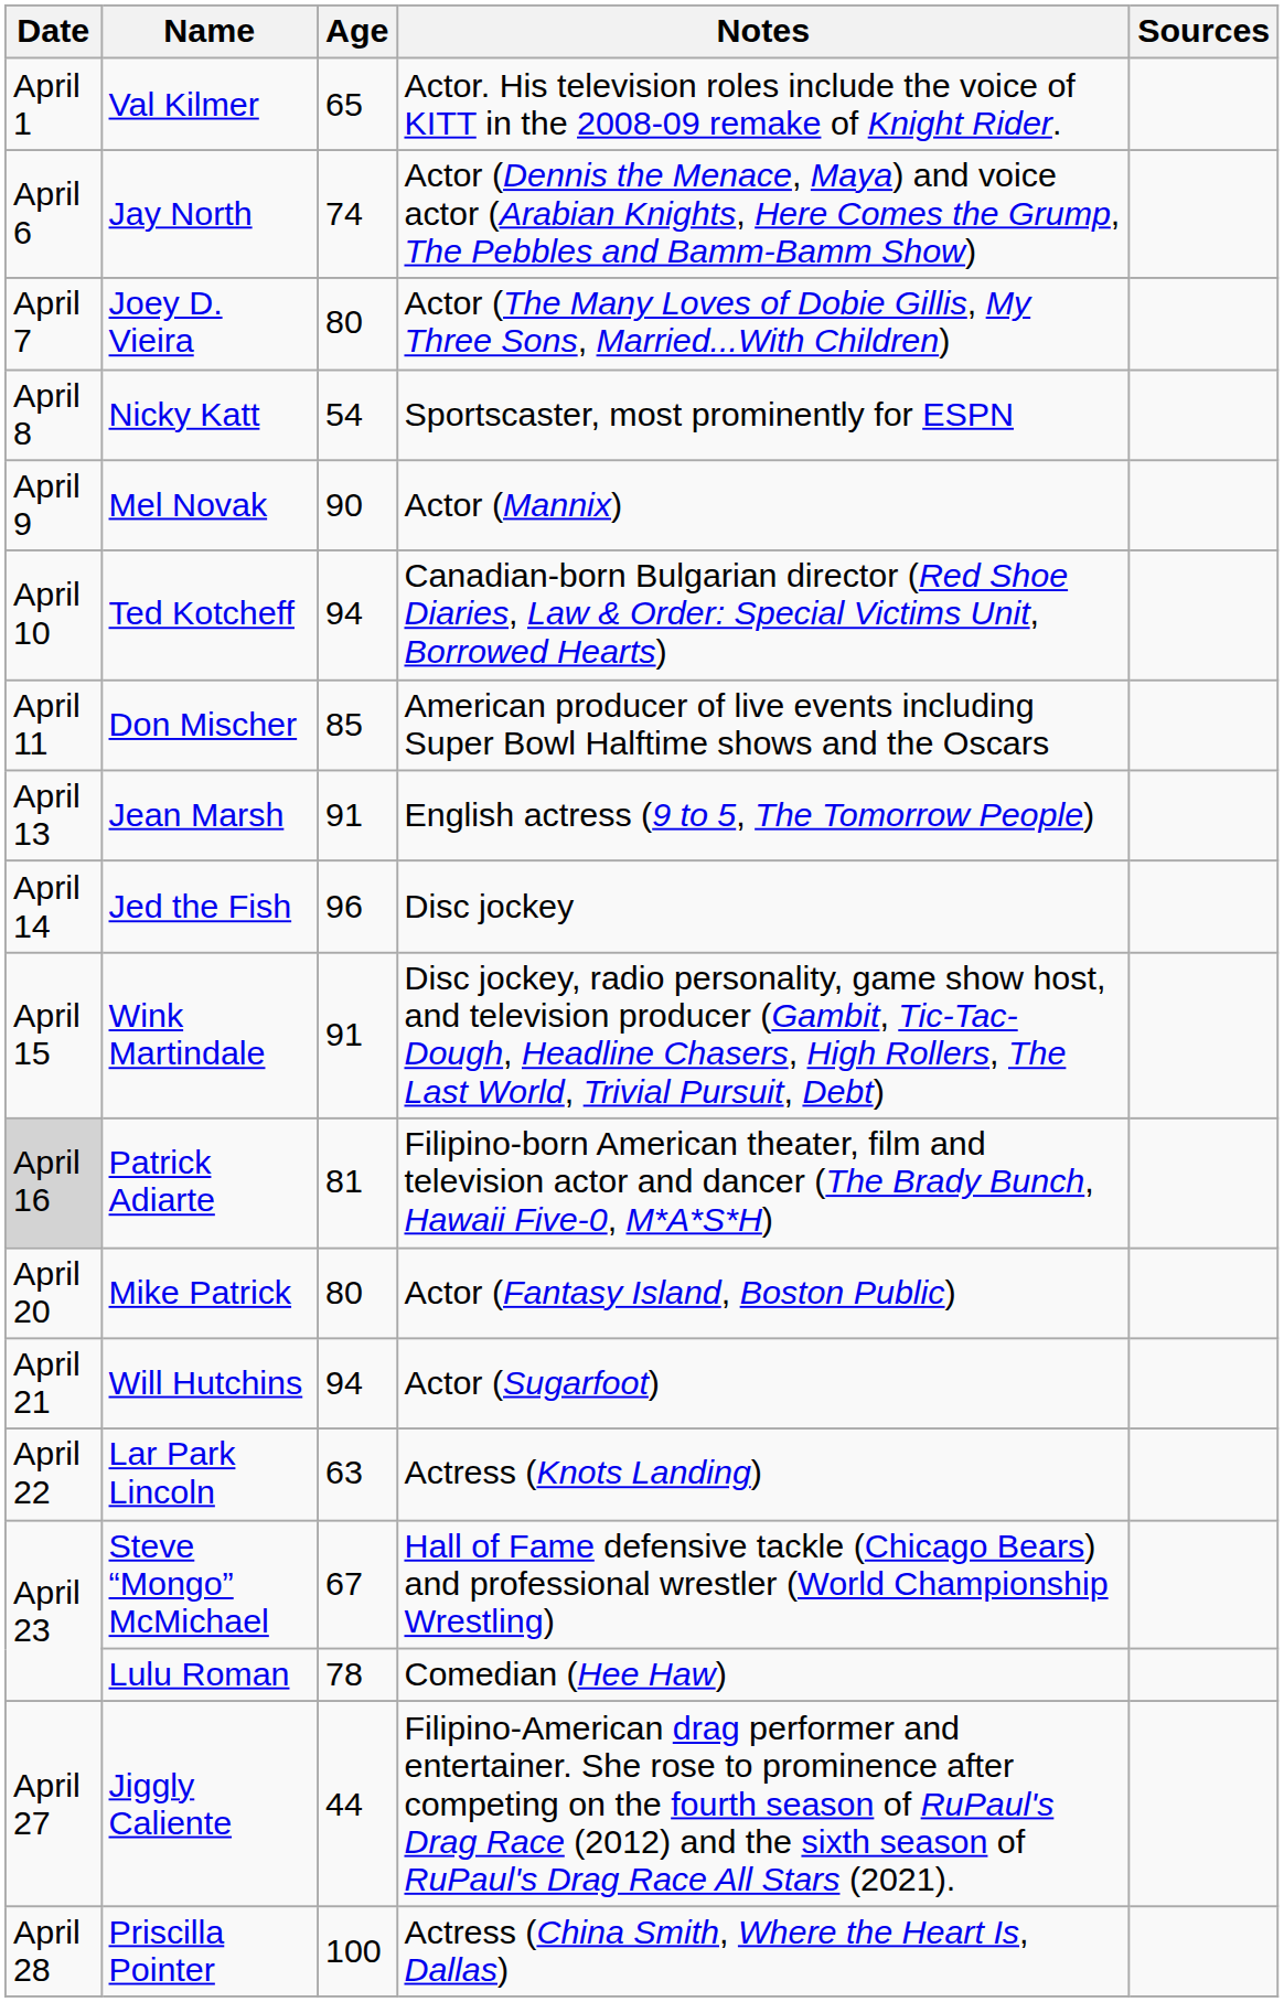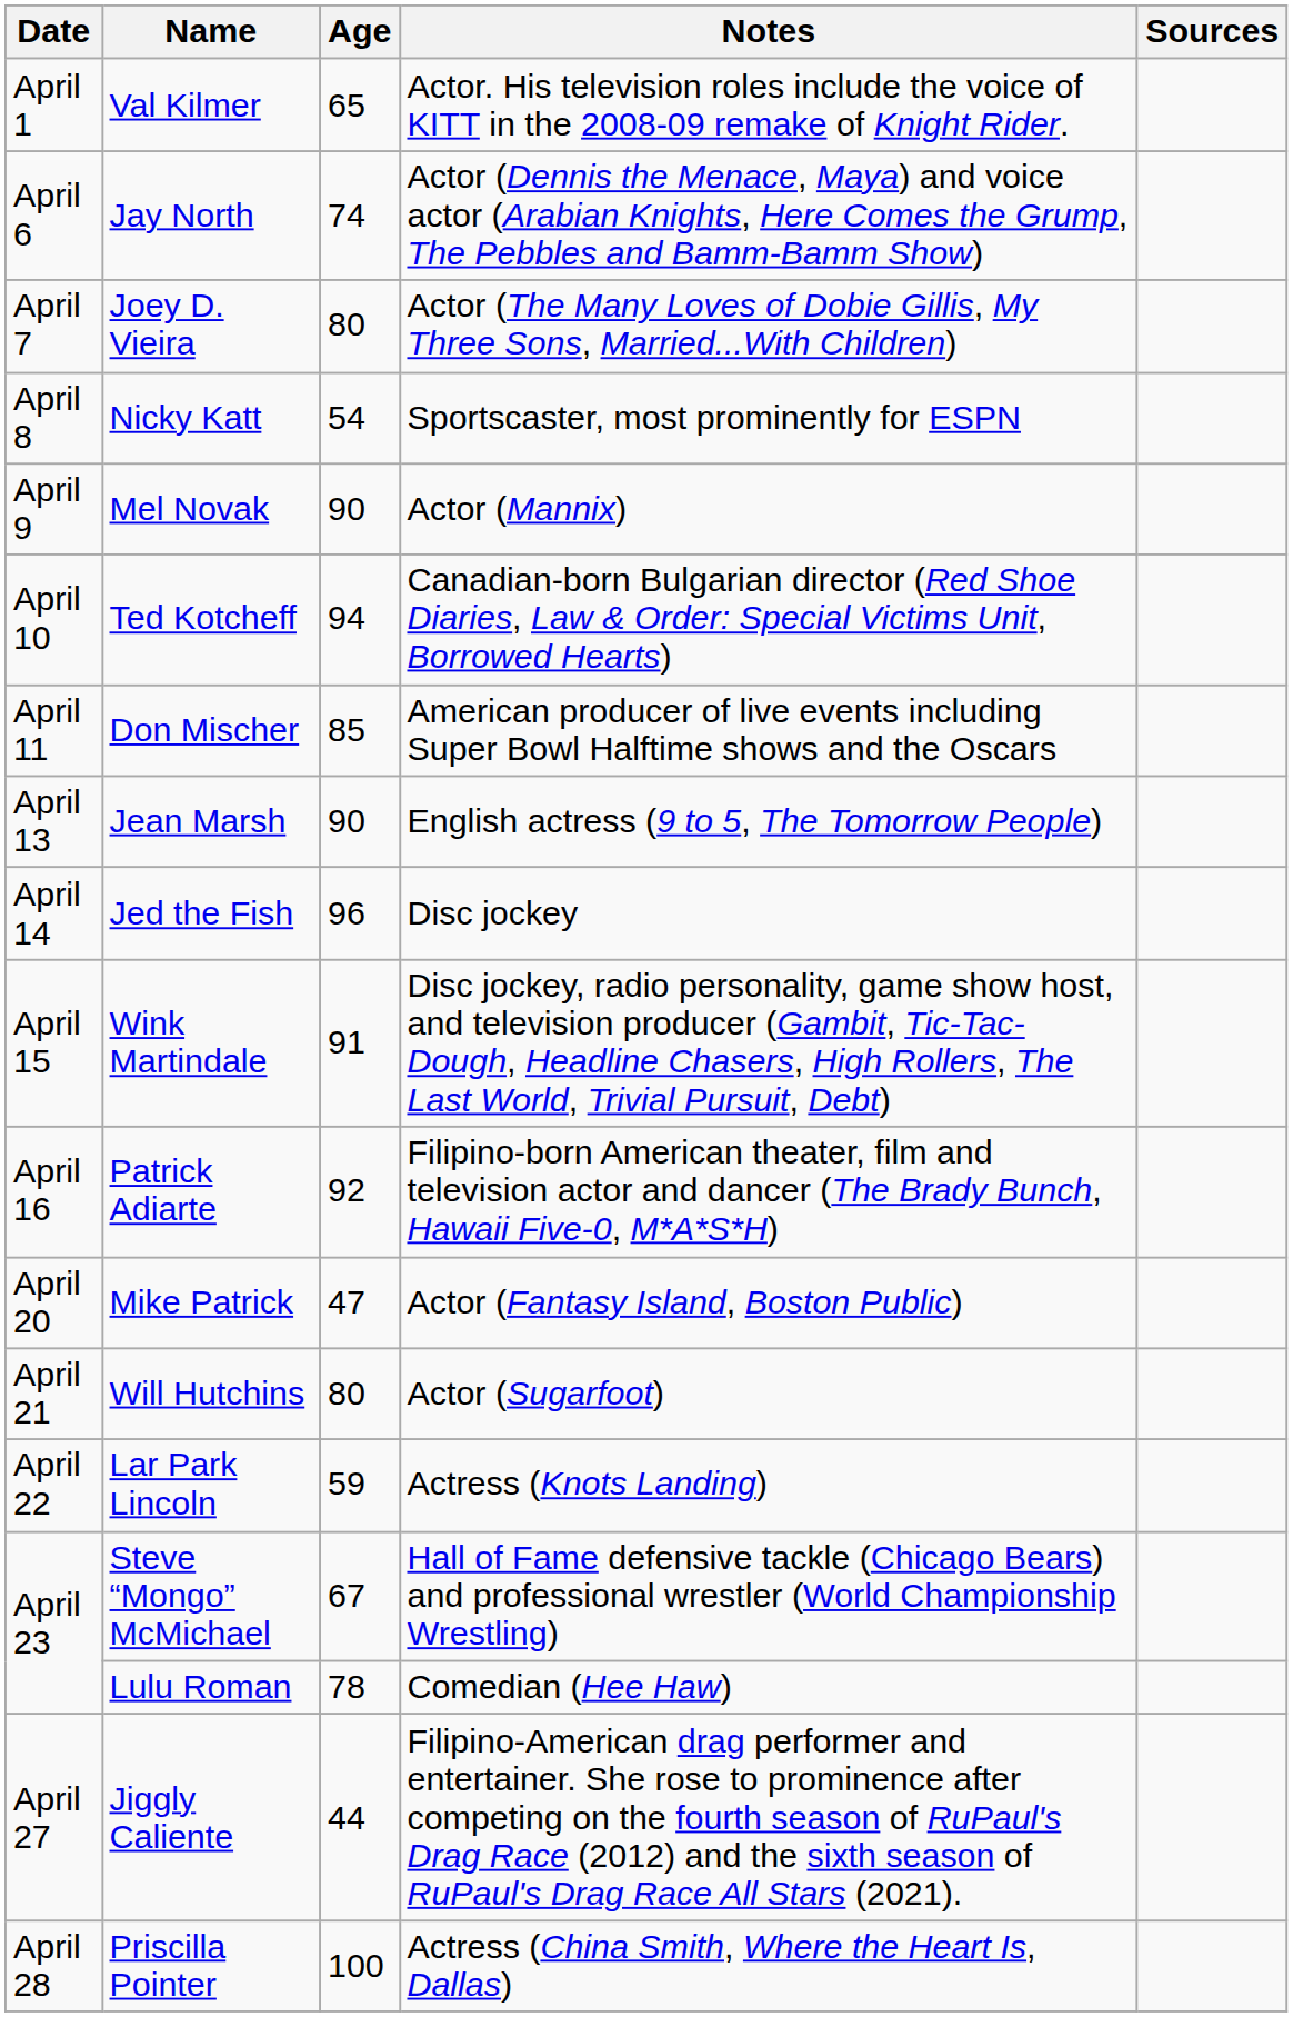Jean Marsh | Age: 91 -> 90
Patrick Adiarte | Date: lightgrey background -> no background
Patrick Adiarte | Age: 81 -> 92
Mike Patrick | Age: 80 -> 47
Will Hutchins | Age: 94 -> 80
Lar Park Lincoln | Age: 63 -> 59
